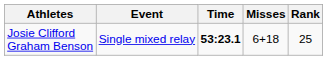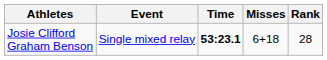Josie Clifford Graham Benson | Rank: 25 -> 28
